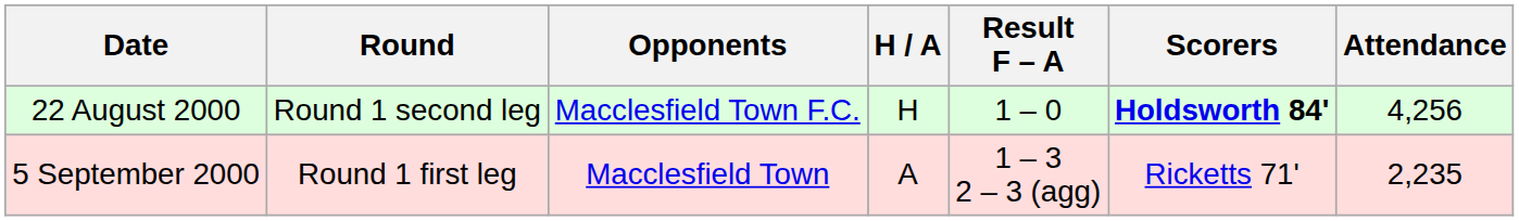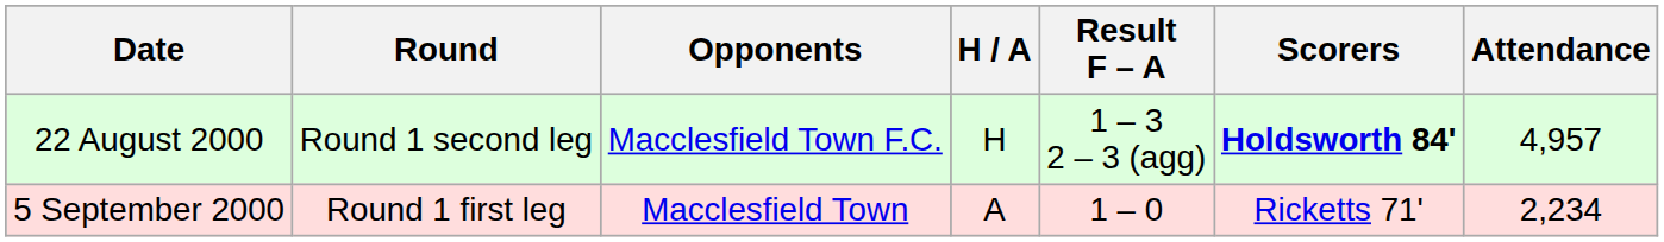22 August 2000 | Result F – A: 1 – 0 -> 1 – 3 2 – 3 (agg)
22 August 2000 | Attendance: 4,256 -> 4,957
5 September 2000 | Result F – A: 1 – 3 2 – 3 (agg) -> 1 – 0
5 September 2000 | Attendance: 2,235 -> 2,234
